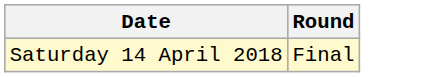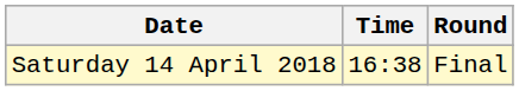+ column: Time | 16:38
